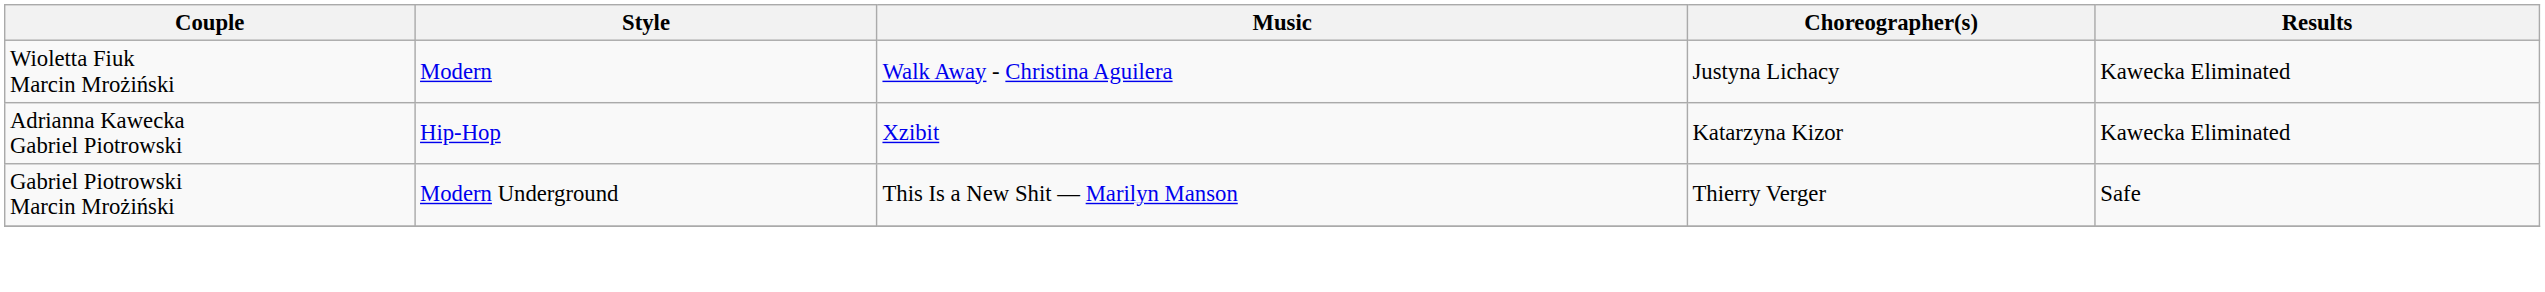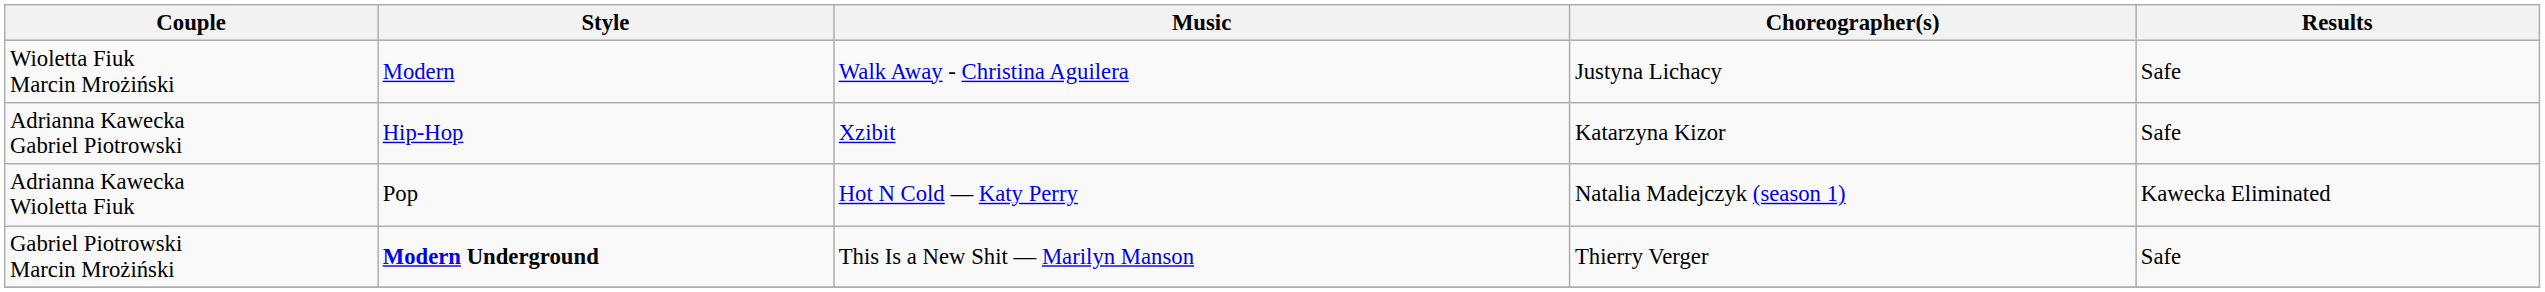Wioletta Fiuk Marcin Mrożiński | Results: Kawecka Eliminated -> Safe
Adrianna Kawecka Gabriel Piotrowski | Results: Kawecka Eliminated -> Safe
+ row: Adrianna Kawecka Wioletta Fiuk | Pop | Hot N Cold — Katy Perry | Natalia Madejczyk (season 1) | Kawecka Eliminated
Gabriel Piotrowski Marcin Mrożiński | Style: normal -> bold
